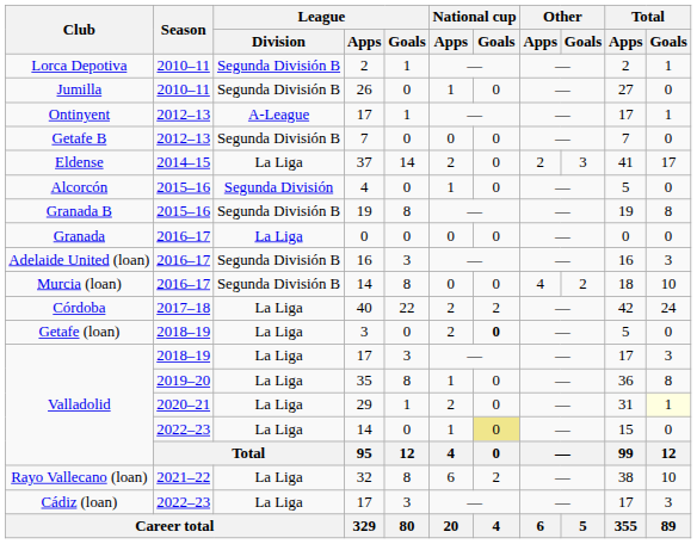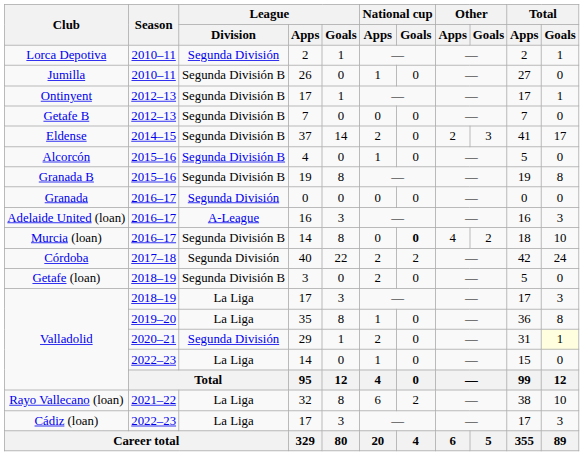Lorca Depotiva | League / Division: Segunda División B -> Segunda División
Ontinyent | League / Division: A-League -> Segunda División B
Eldense | League / Division: La Liga -> Segunda División B
Alcorcón | League / Division: Segunda División -> Segunda División B
Granada | League / Division: La Liga -> Segunda División
Adelaide United (loan) | League / Division: Segunda División B -> A-League
Murcia (loan) | National cup / Goals: normal -> bold
Córdoba | League / Division: La Liga -> Segunda División
Getafe (loan) | League / Division: La Liga -> Segunda División B
Getafe (loan) | National cup / Goals: bold -> normal
Valladolid / 29 | League / Division: La Liga -> Segunda División
Valladolid / 14 | National cup / Goals: khaki background -> no background
